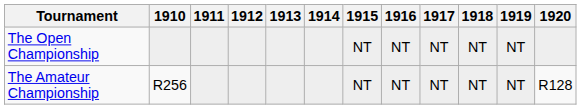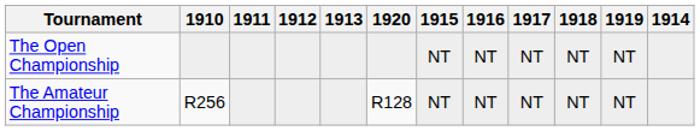columns swapped: 1914 <-> 1920
